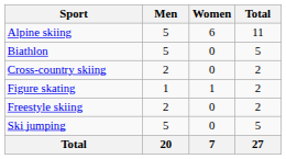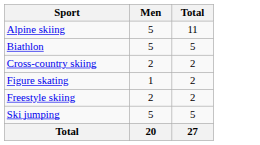- column: Women | 6 | 0 | 0 | 1 | 0 | 0 | 7
